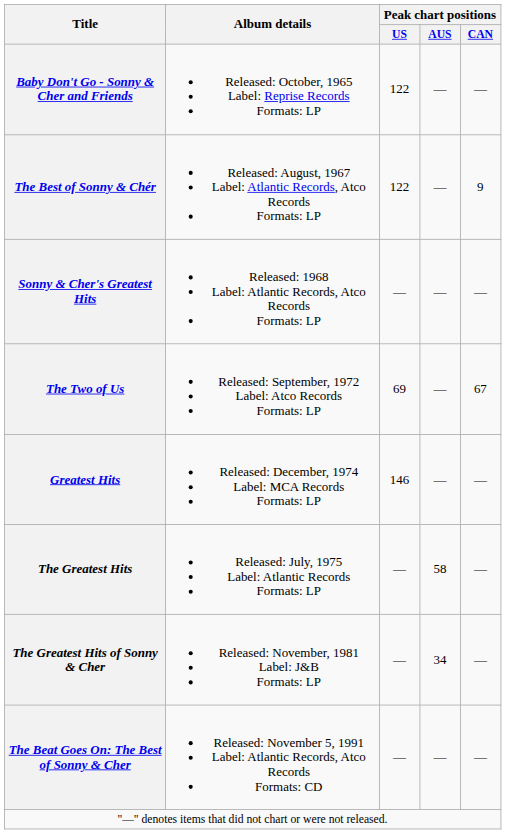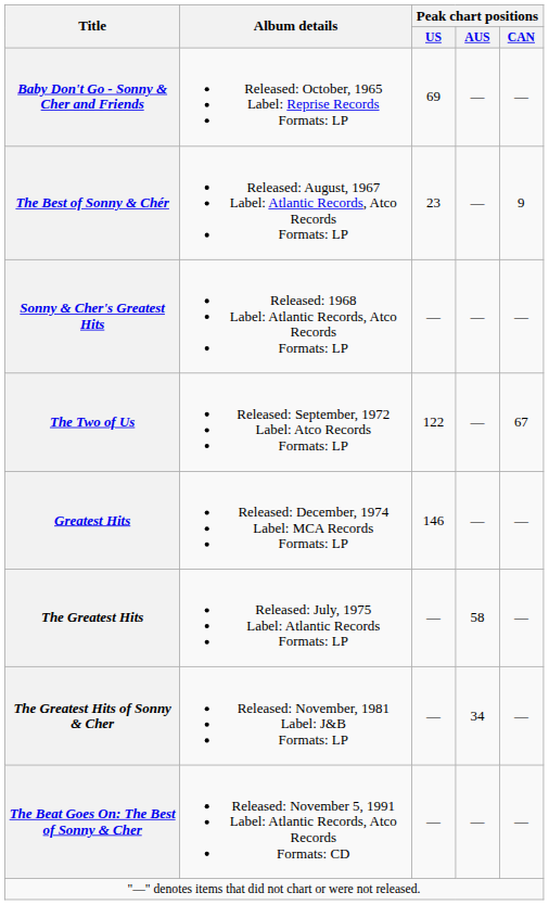Baby Don't Go - Sonny & Cher and Friends | Peak chart positions / US: 122 -> 69
The Best of Sonny & Chér | Peak chart positions / US: 122 -> 23
The Two of Us | Peak chart positions / US: 69 -> 122
